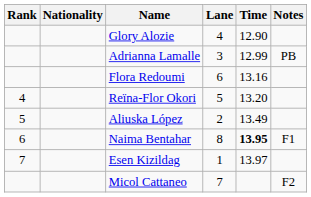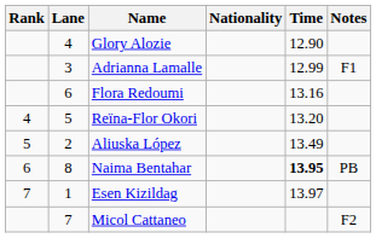columns swapped: Lane <-> Nationality
Adrianna Lamalle | Notes: PB -> F1
Naima Bentahar | Notes: F1 -> PB
